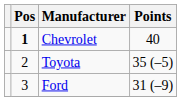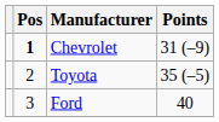Chevrolet | Points: 40 -> 31 (–9)
Ford | Points: 31 (–9) -> 40
